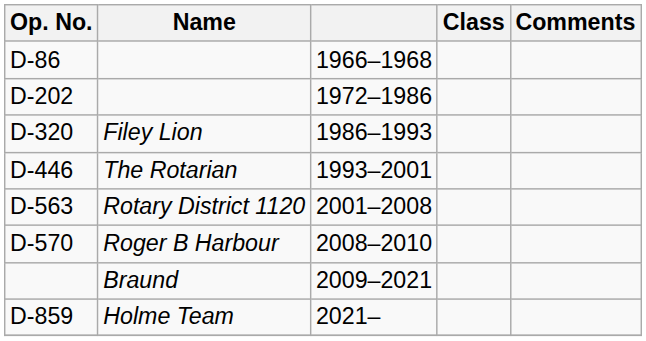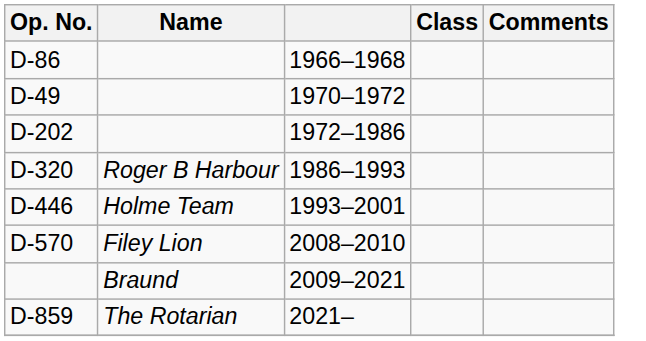+ row: D-49 | 1970–1972
D-320 | Name: Filey Lion -> Roger B Harbour
D-446 | Name: The Rotarian -> Holme Team
- row: D-563 | Rotary District 1120 | 2001–2008
D-570 | Name: Roger B Harbour -> Filey Lion
D-859 | Name: Holme Team -> The Rotarian
